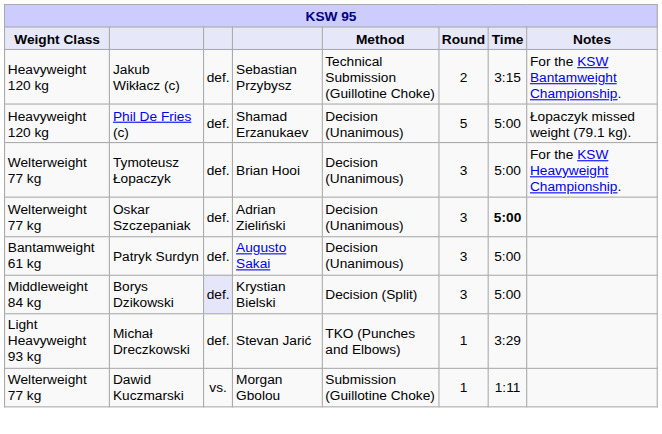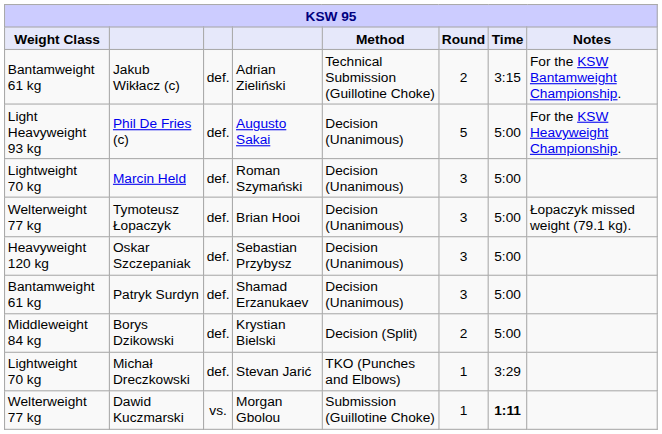Jakub Wikłacz (c) | Weight Class: Heavyweight 120 kg -> Bantamweight 61 kg
Jakub Wikłacz (c) | column 4: Sebastian Przybysz -> Adrian Zieliński
Phil De Fries (c) | Weight Class: Heavyweight 120 kg -> Light Heavyweight 93 kg
Phil De Fries (c) | column 4: Shamad Erzanukaev -> Augusto Sakai
Phil De Fries (c) | Notes: Łopaczyk missed weight (79.1 kg). -> For the KSW Heavyweight Championship.
+ row: Lightweight 70 kg | Marcin Held | def. | Roman Szymański | Decision (Unanimous) | 3 | 5:00
Tymoteusz Łopaczyk | Notes: For the KSW Heavyweight Championship. -> Łopaczyk missed weight (79.1 kg).
Oskar Szczepaniak | Weight Class: Welterweight 77 kg -> Heavyweight 120 kg
Oskar Szczepaniak | column 4: Adrian Zieliński -> Sebastian Przybysz
Oskar Szczepaniak | Time: bold -> normal
Patryk Surdyn | column 4: Augusto Sakai -> Shamad Erzanukaev
Borys Dzikowski | column 3: lavender background -> no background
Borys Dzikowski | Round: 3 -> 2
Michał Dreczkowski | Weight Class: Light Heavyweight 93 kg -> Lightweight 70 kg
Dawid Kuczmarski | Time: normal -> bold
